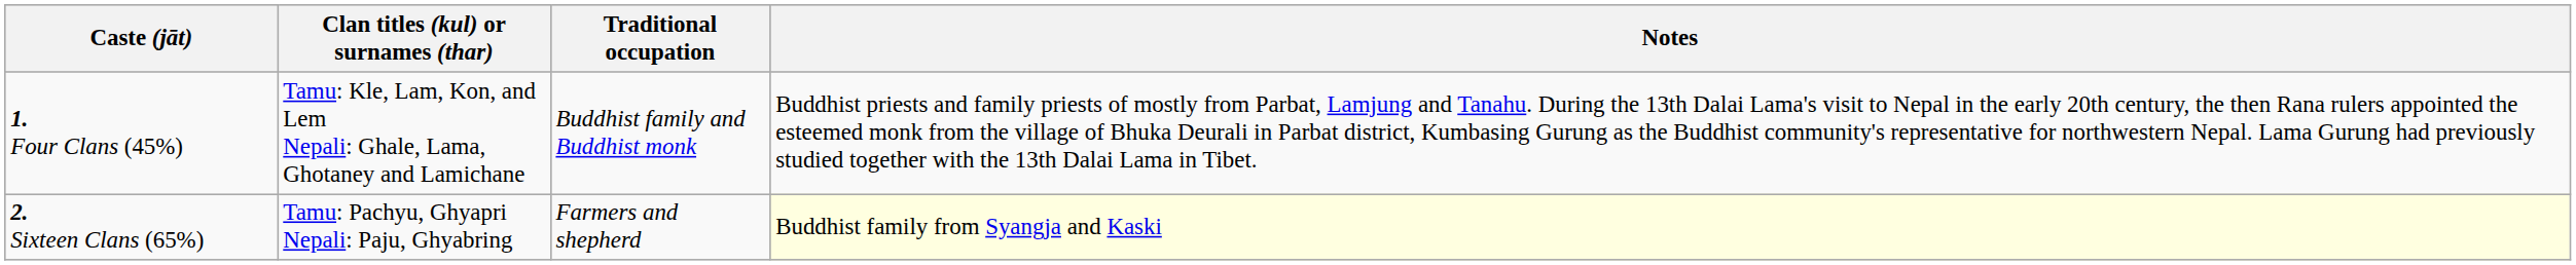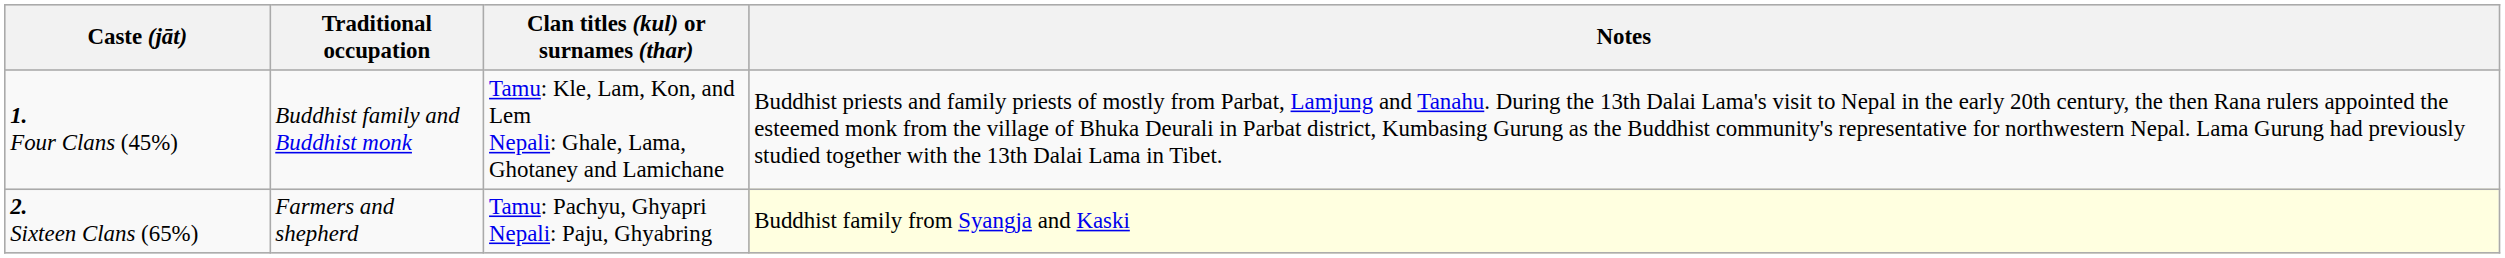columns swapped: Traditional occupation <-> Clan titles (kul) or surnames (thar)
